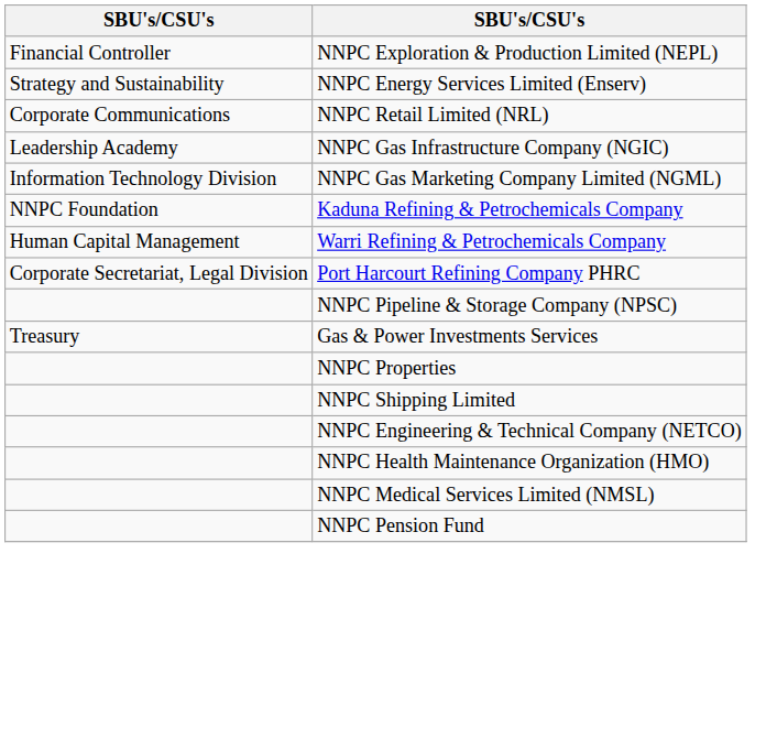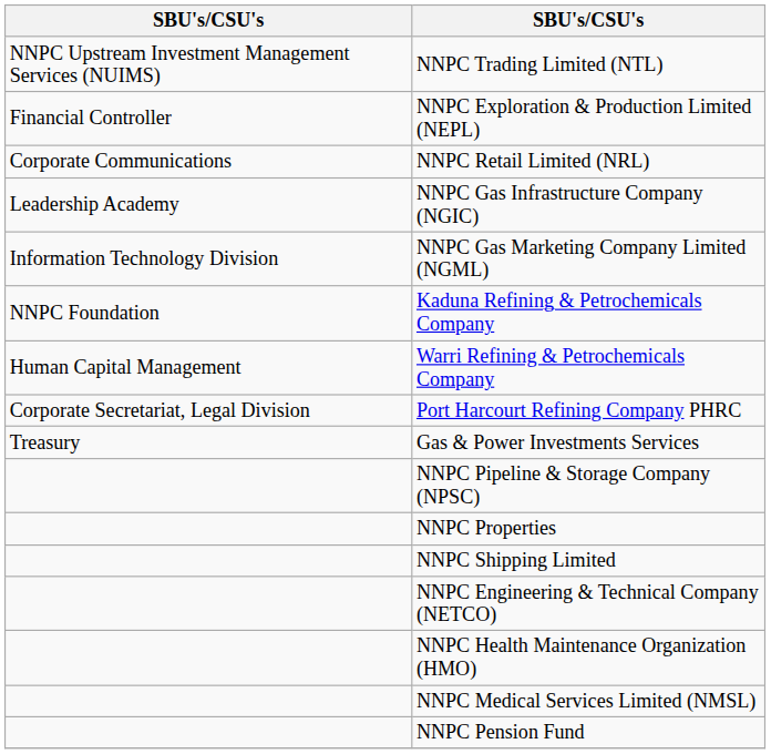+ row: NNPC Upstream Investment Management Services (NUIMS) | NNPC Trading Limited (NTL)
- row: Strategy and Sustainability | NNPC Energy Services Limited (Enserv)
rows swapped: Gas & Power Investments Services <-> NNPC Pipeline & Storage Company (NPSC)
